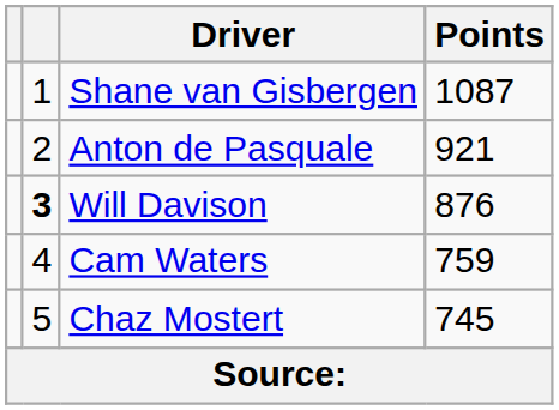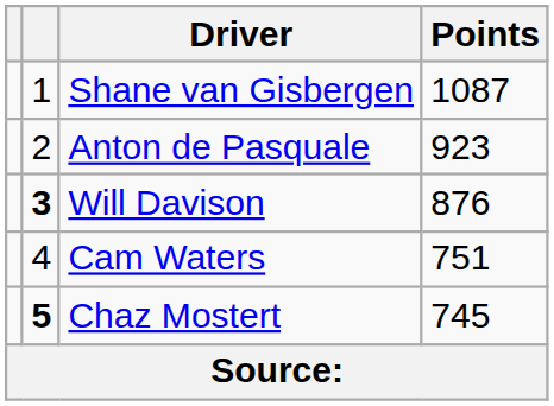Anton de Pasquale | Points: 921 -> 923
Cam Waters | Points: 759 -> 751
Chaz Mostert | column 2: normal -> bold
